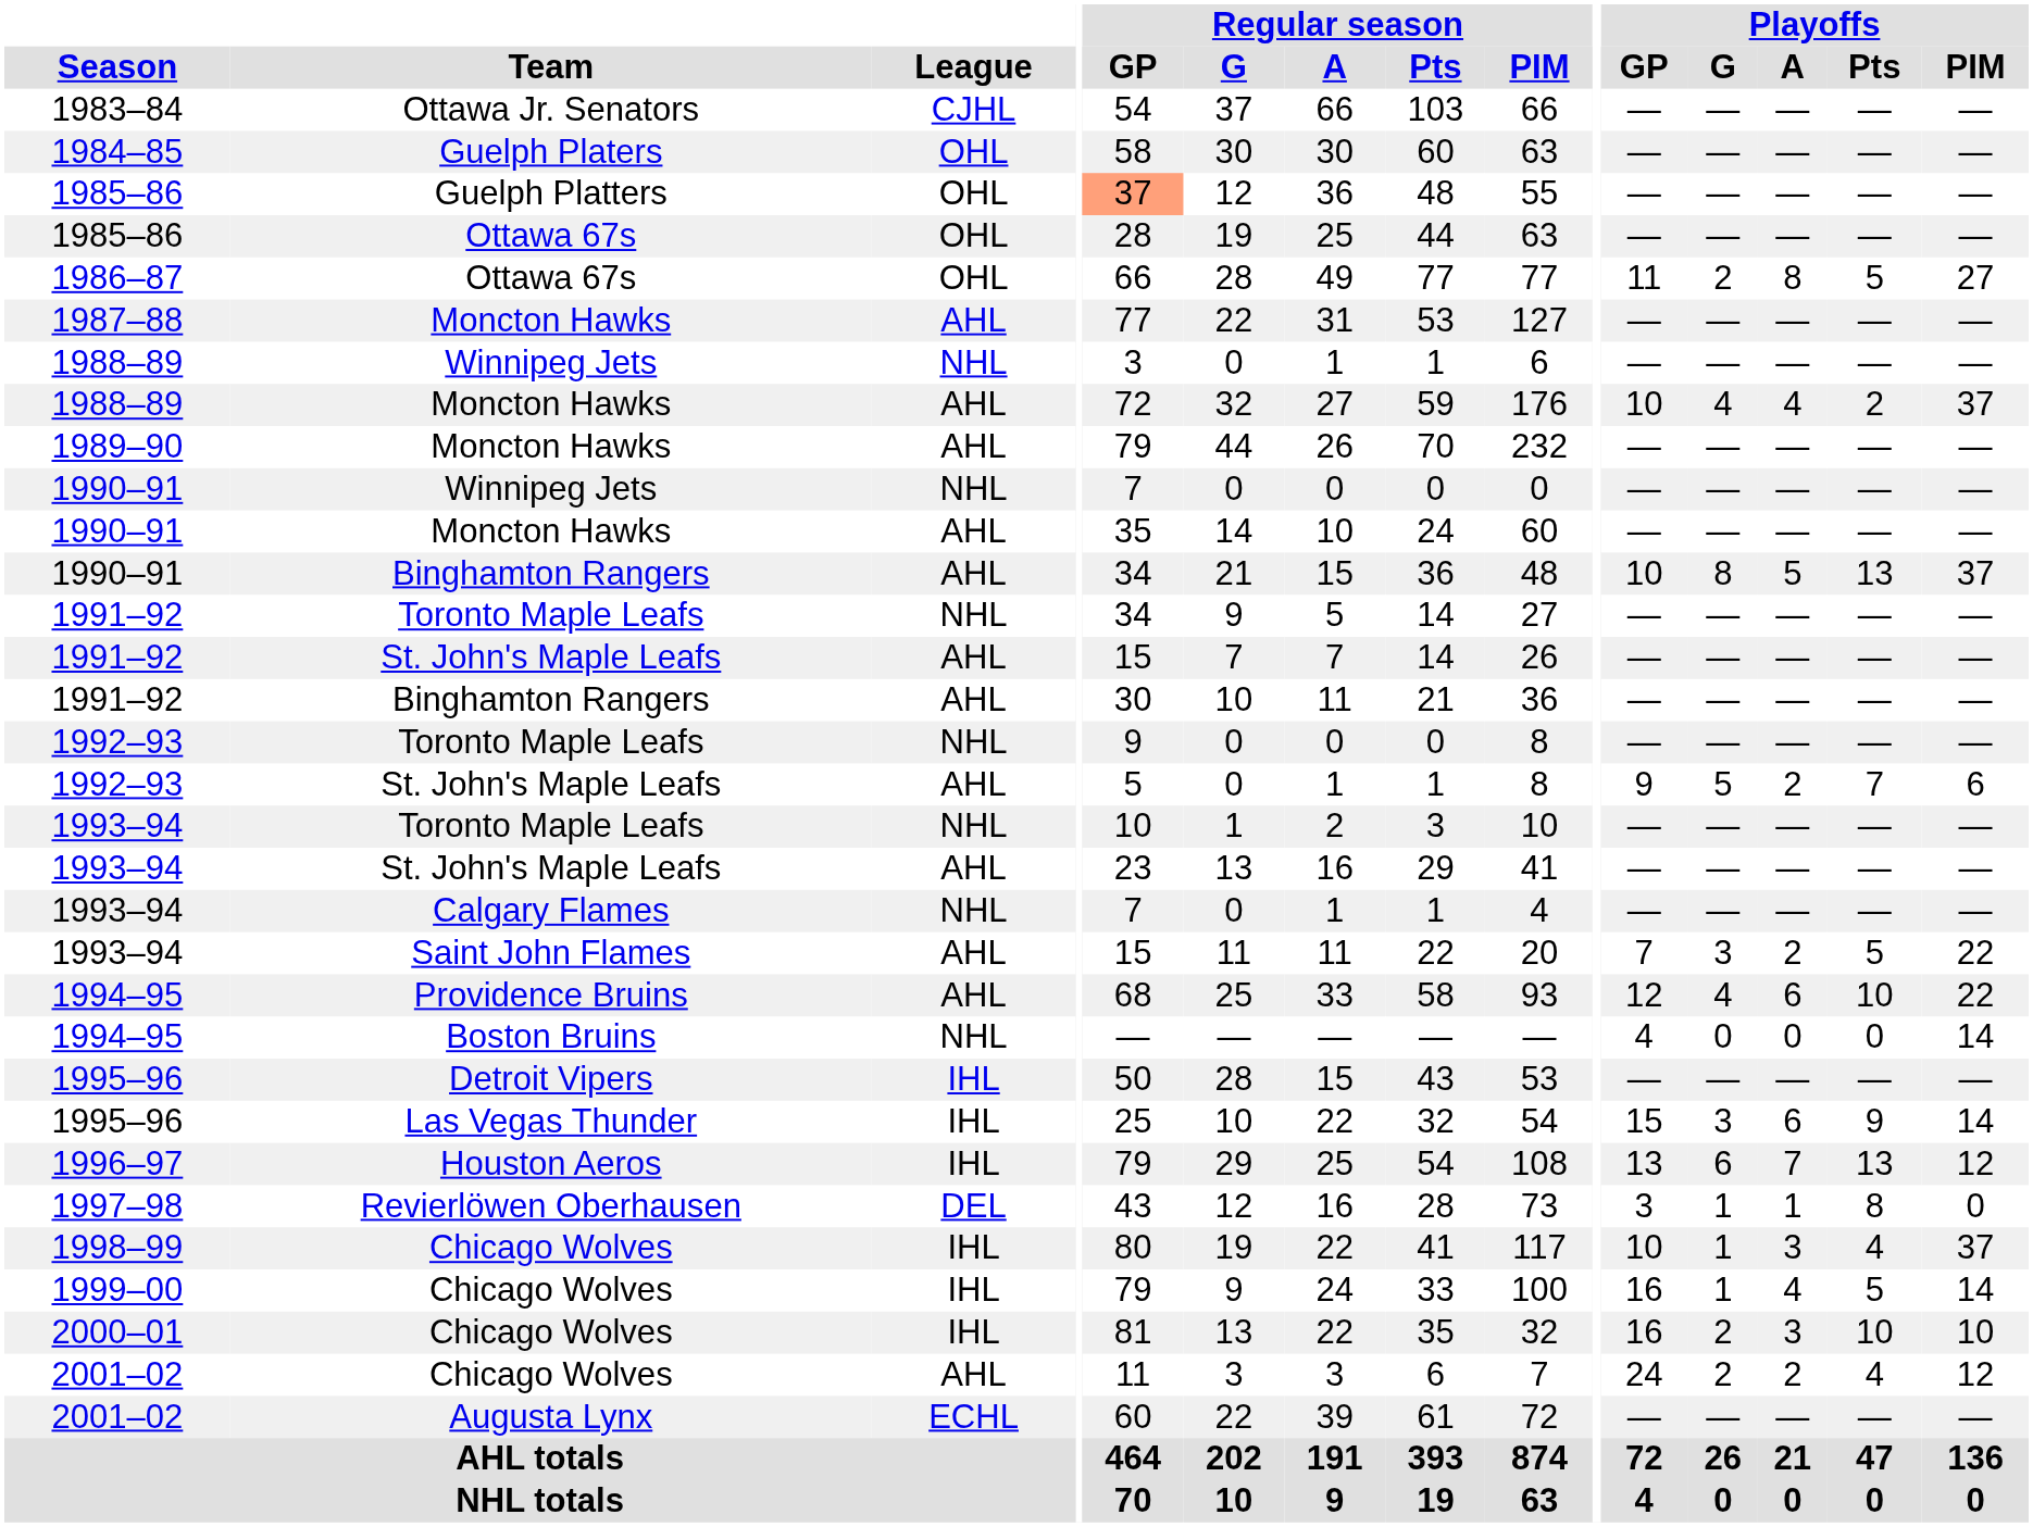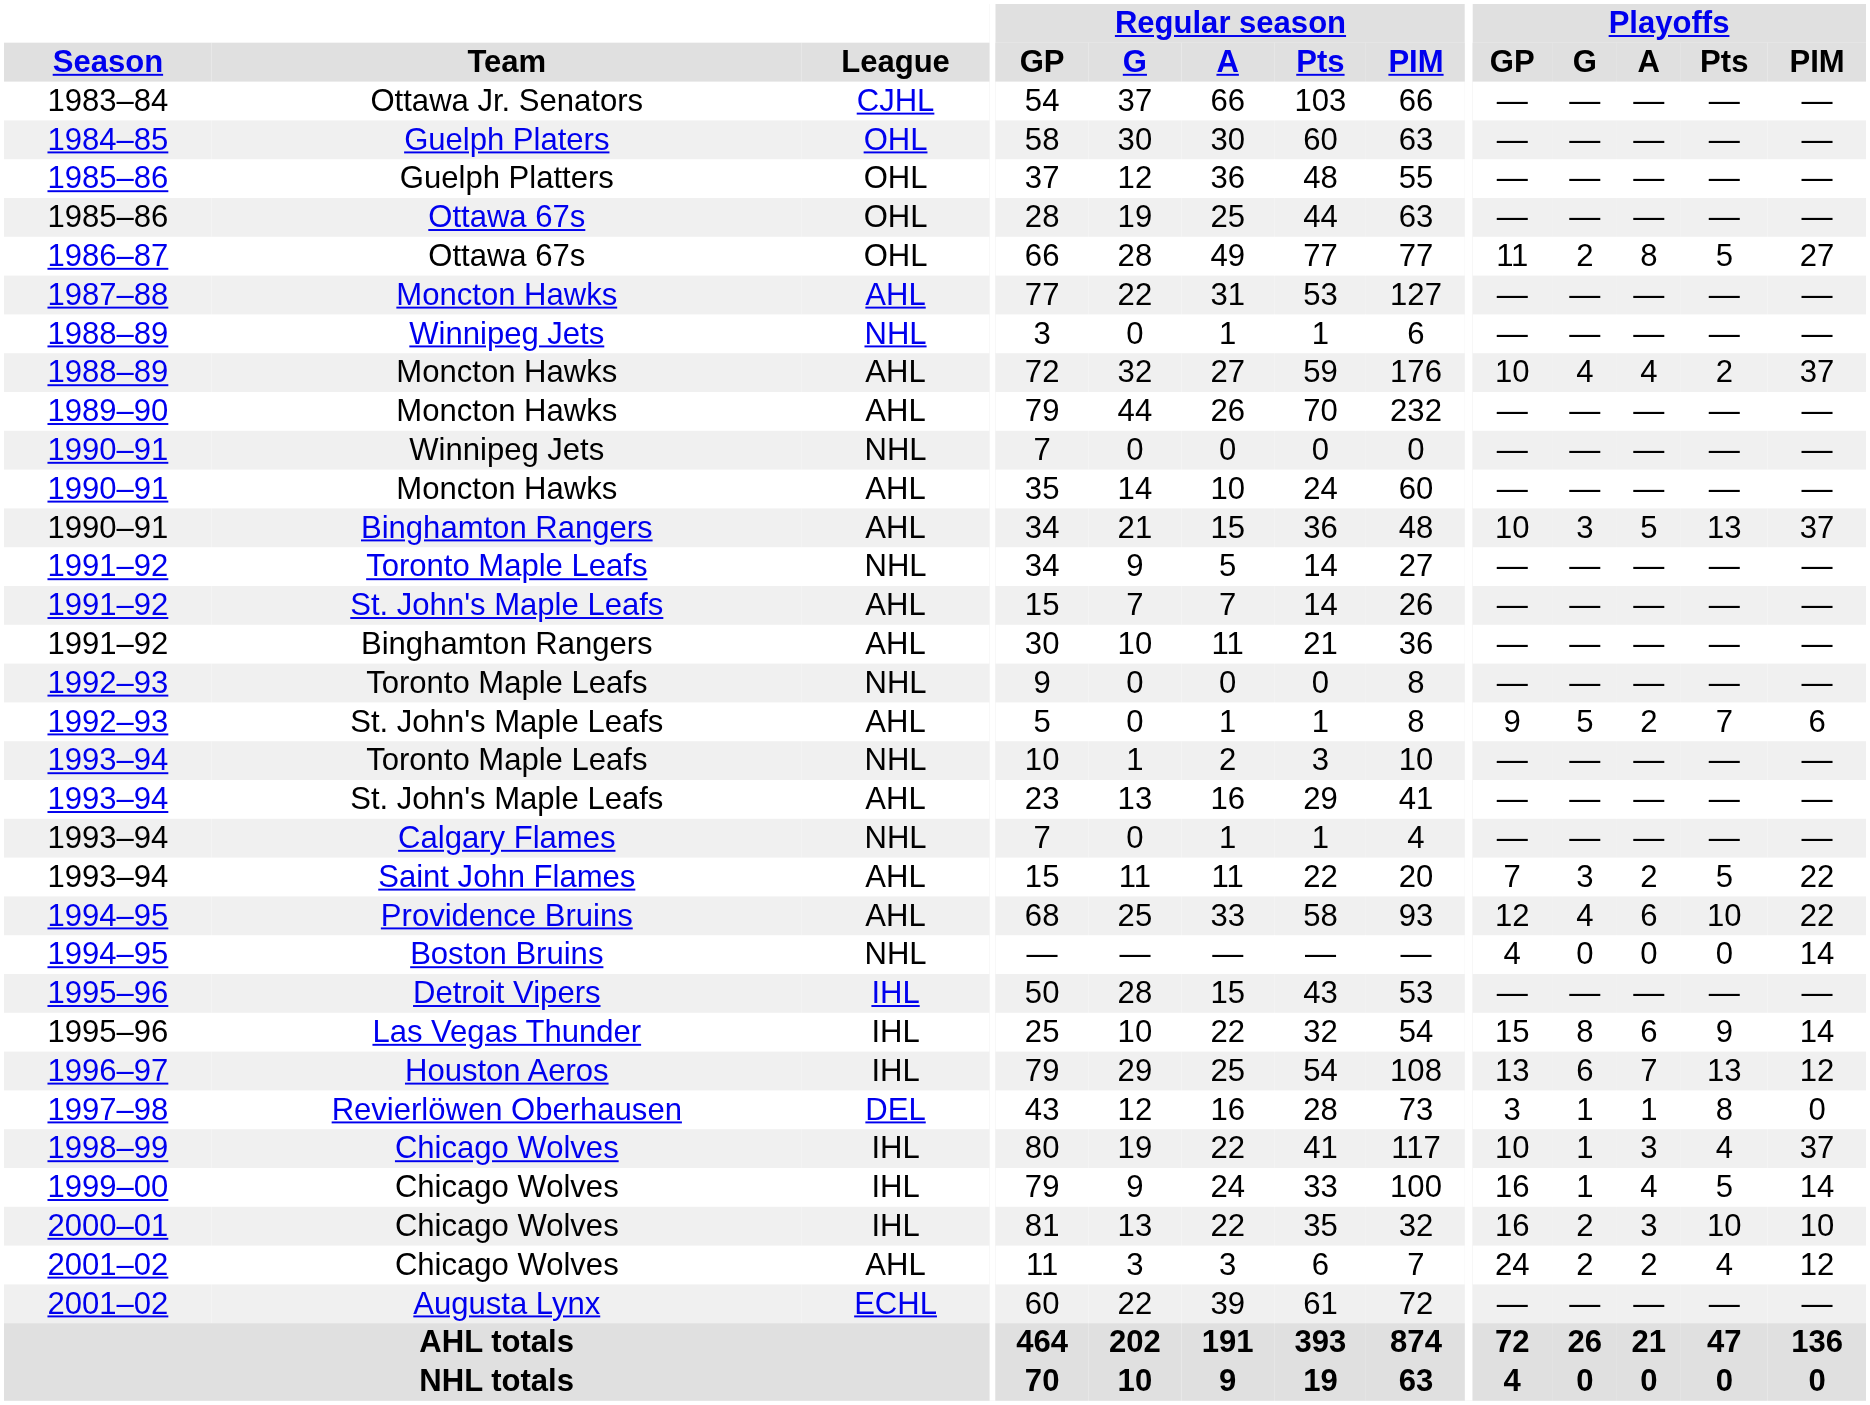1985–86 / Guelph Platters | Regular season / GP: lightsalmon background -> no background
1990–91 / Binghamton Rangers | Playoffs / G: 8 -> 3
1995–96 / Las Vegas Thunder | Playoffs / G: 3 -> 8
